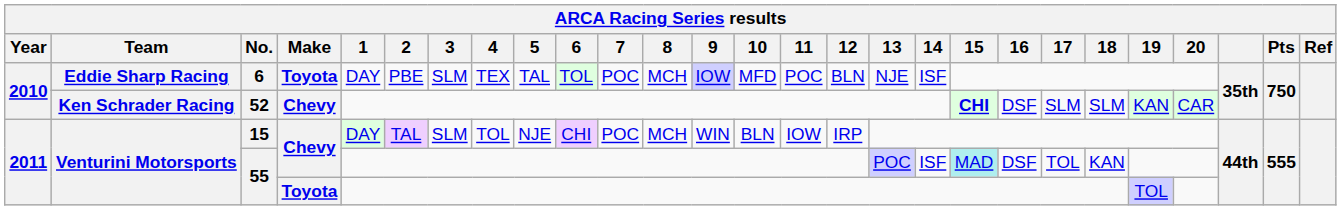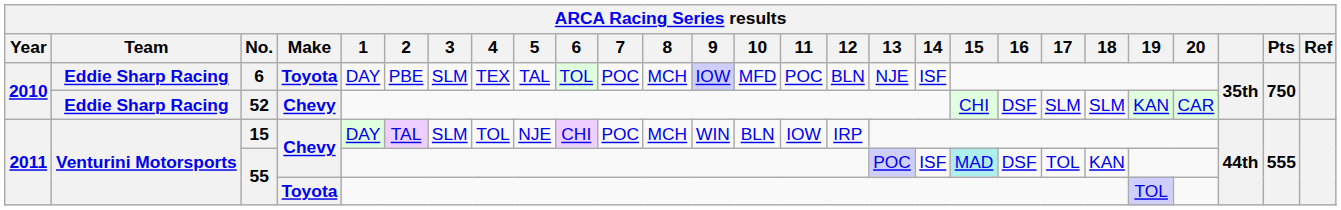52 | Team: Ken Schrader Racing -> Eddie Sharp Racing
52 | 15: bold -> normal
